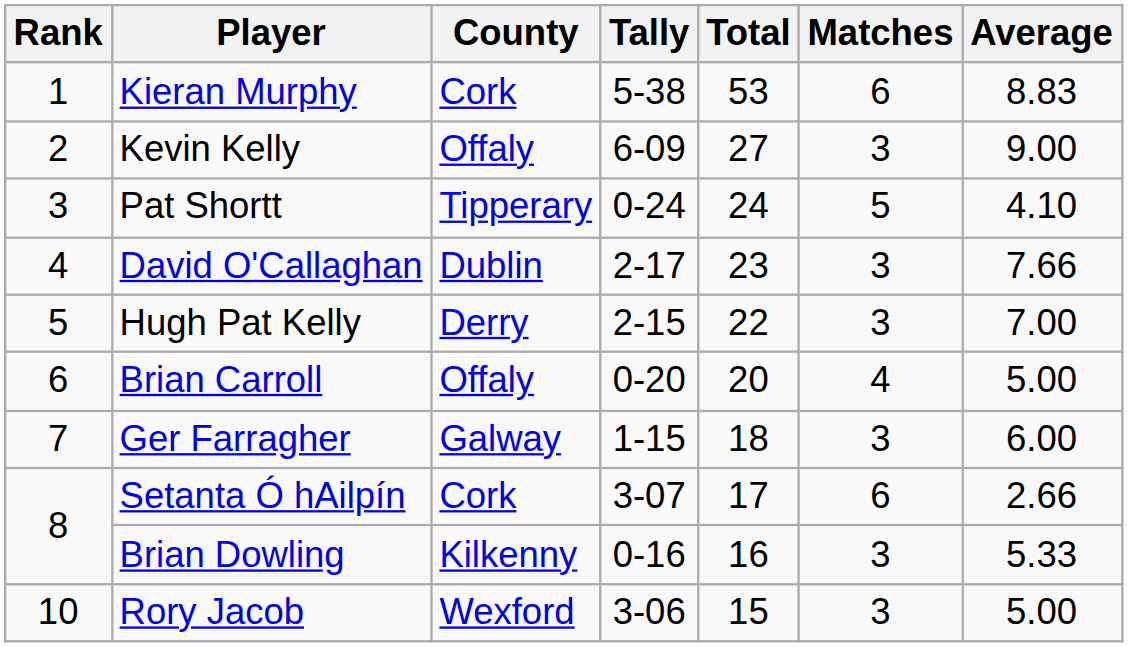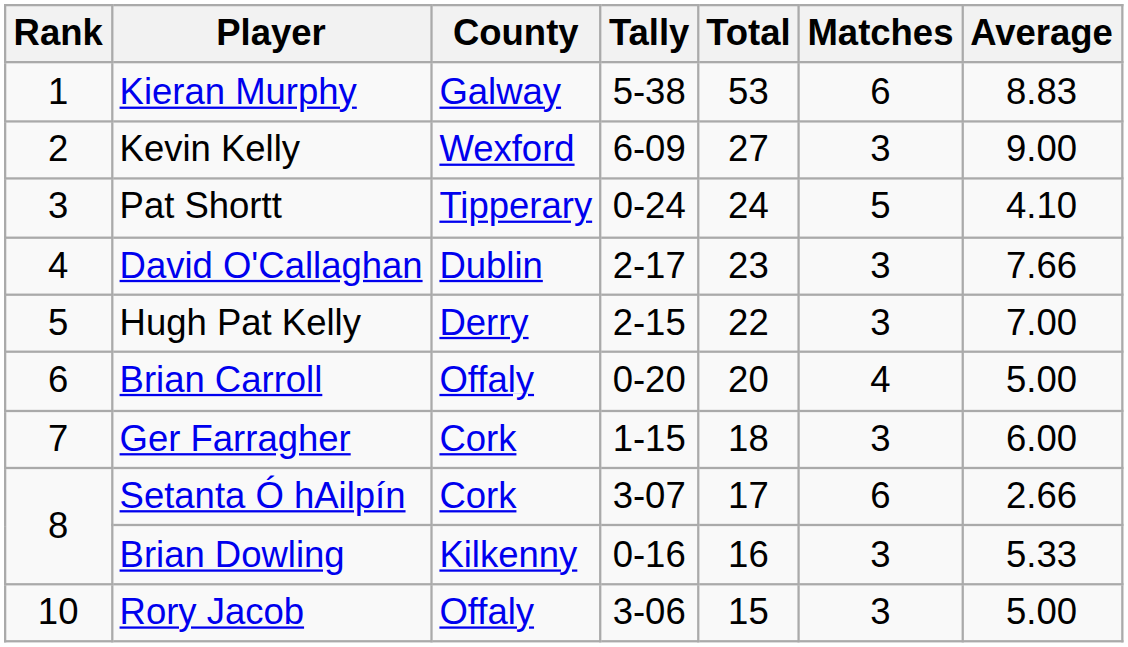Kieran Murphy | County: Cork -> Galway
Kevin Kelly | County: Offaly -> Wexford
Ger Farragher | County: Galway -> Cork
Rory Jacob | County: Wexford -> Offaly
